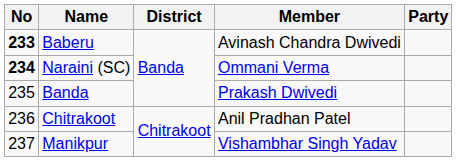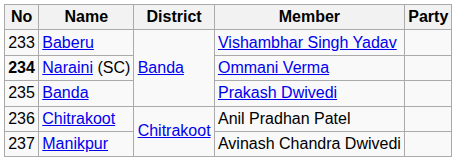Baberu | No: bold -> normal
Baberu | Member: Avinash Chandra Dwivedi -> Vishambhar Singh Yadav
Manikpur | Member: Vishambhar Singh Yadav -> Avinash Chandra Dwivedi
